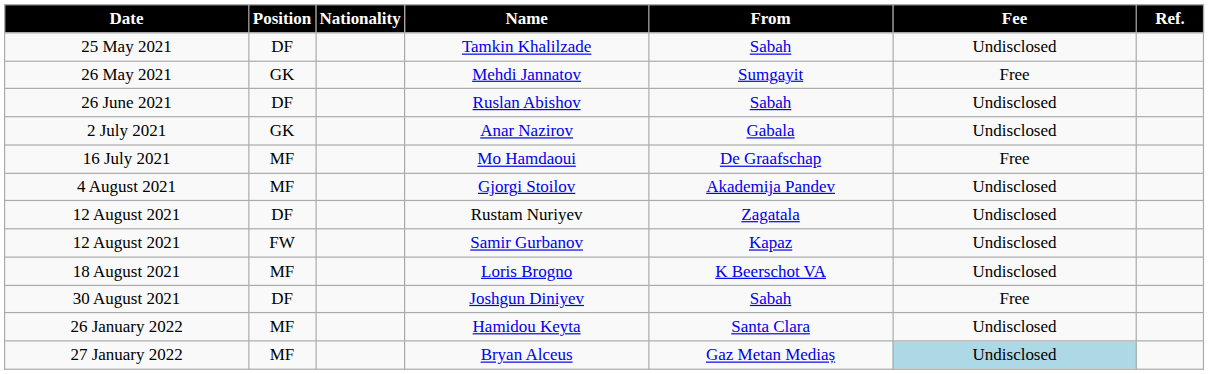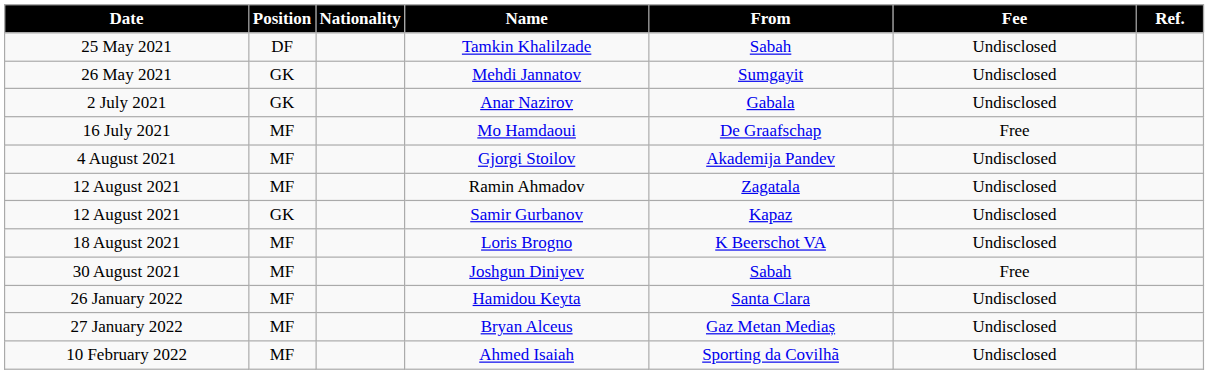Mehdi Jannatov | Fee: Free -> Undisclosed
- row: 26 June 2021 | DF | Ruslan Abishov | Sabah | Undisclosed
- row: 12 August 2021 | DF | Rustam Nuriyev | Zagatala | Undisclosed
+ row: 12 August 2021 | MF | Ramin Ahmadov | Zagatala | Undisclosed
Samir Gurbanov | Position: FW -> GK
Joshgun Diniyev | Position: DF -> MF
Bryan Alceus | Fee: lightblue background -> no background
+ row: 10 February 2022 | MF | Ahmed Isaiah | Sporting da Covilhã | Undisclosed
